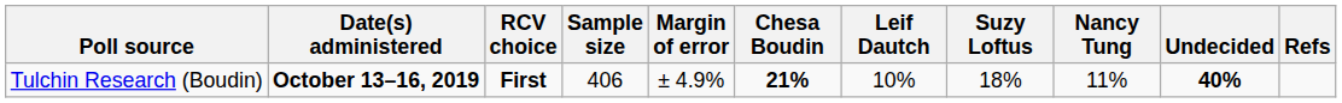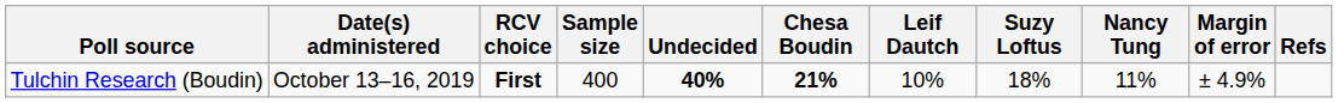columns swapped: Margin of error <-> Undecided
Tulchin Research (Boudin) | Date(s) administered: bold -> normal
Tulchin Research (Boudin) | Sample size: 406 -> 400
